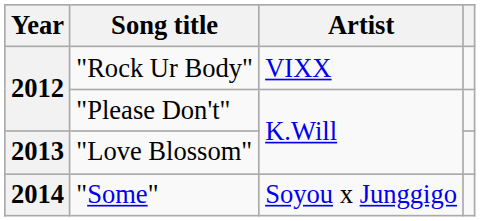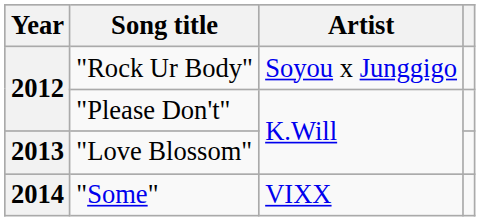"Rock Ur Body" | Artist: VIXX -> Soyou x Junggigo
"Some" | Artist: Soyou x Junggigo -> VIXX
